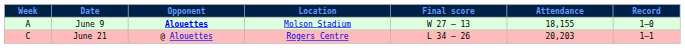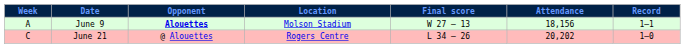June 9 | Attendance: 18,155 -> 18,156
June 9 | Record: 1–0 -> 1–1
June 21 | Attendance: 20,203 -> 20,202
June 21 | Record: 1–1 -> 1–0
